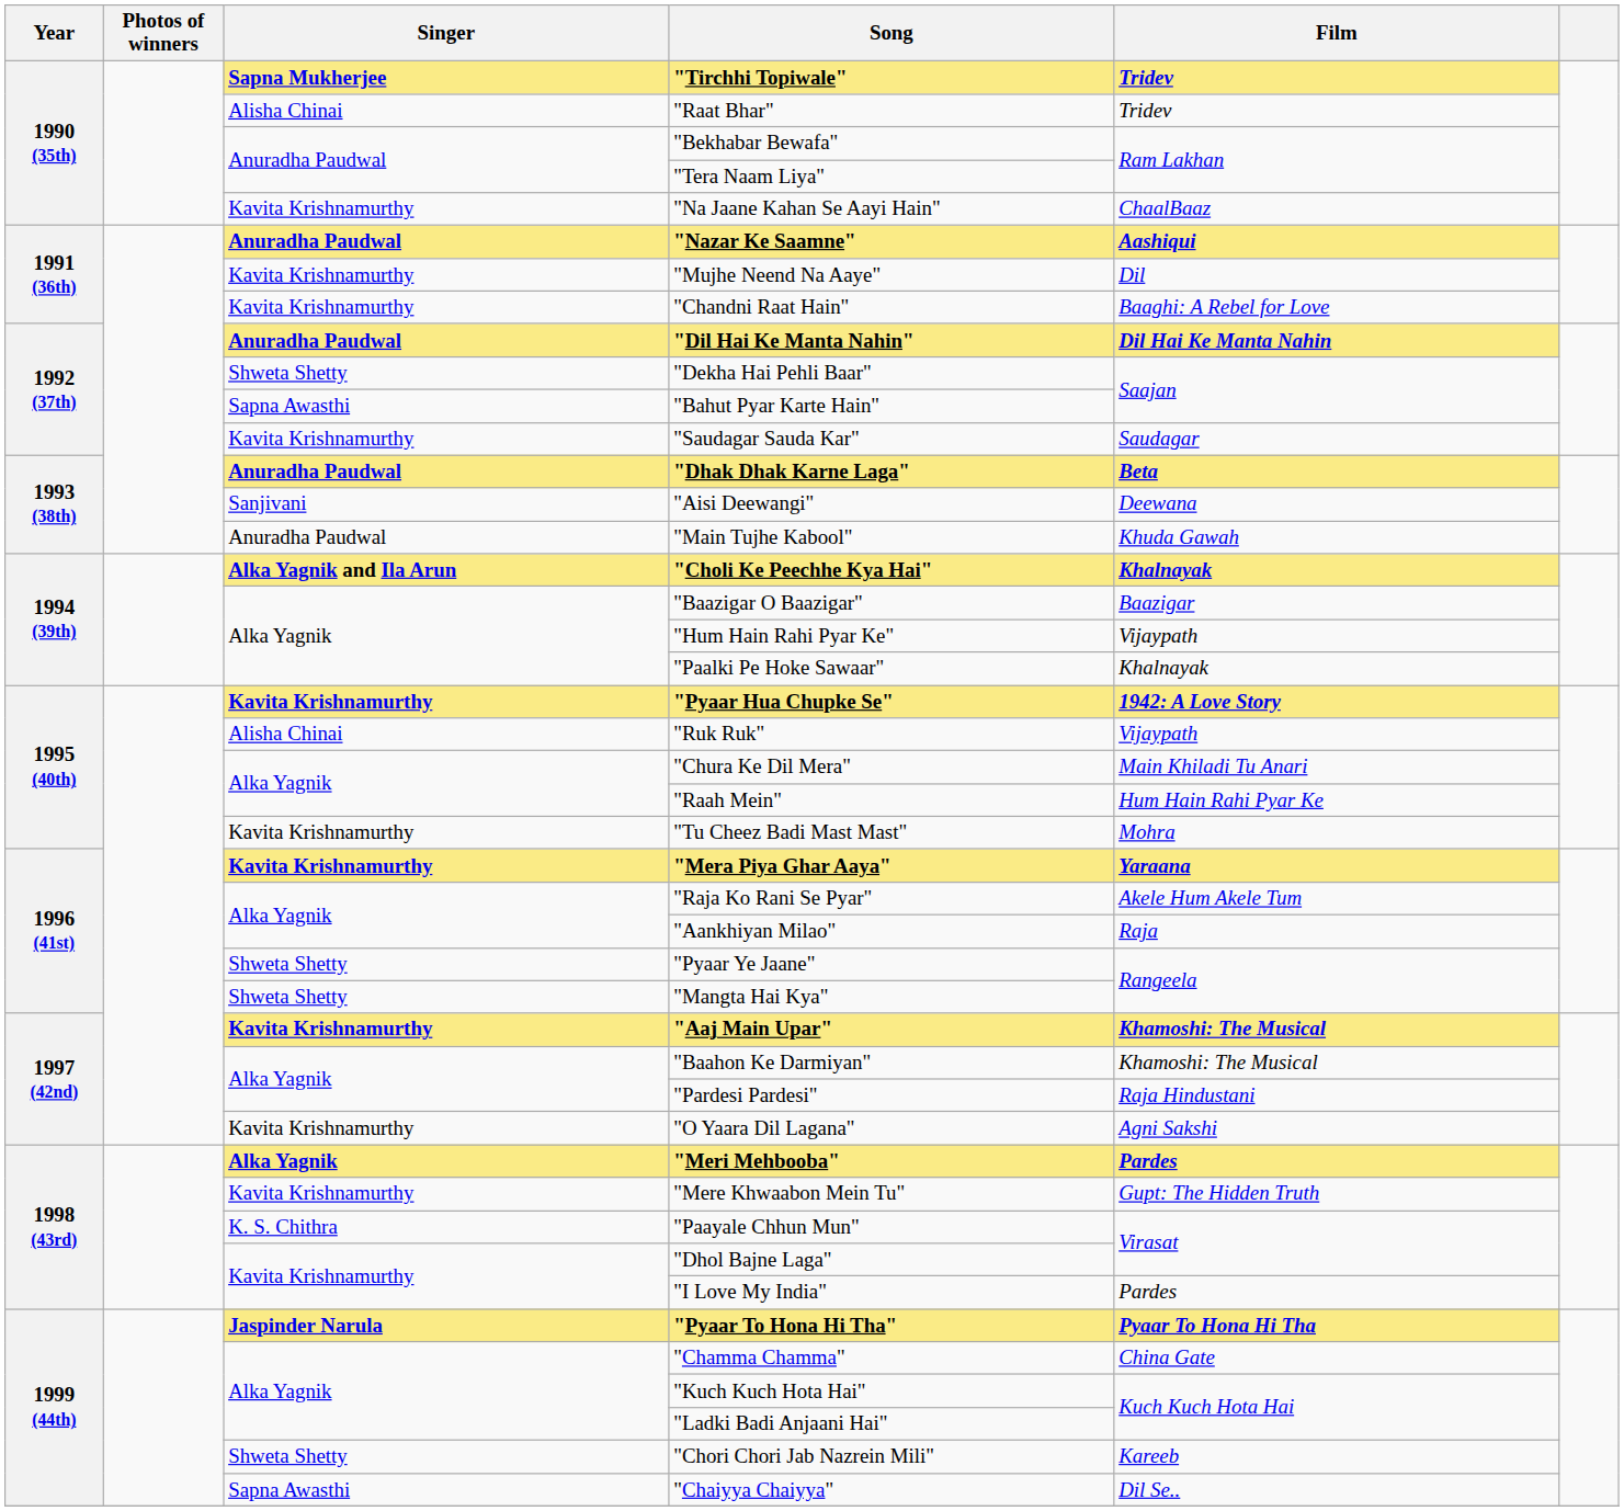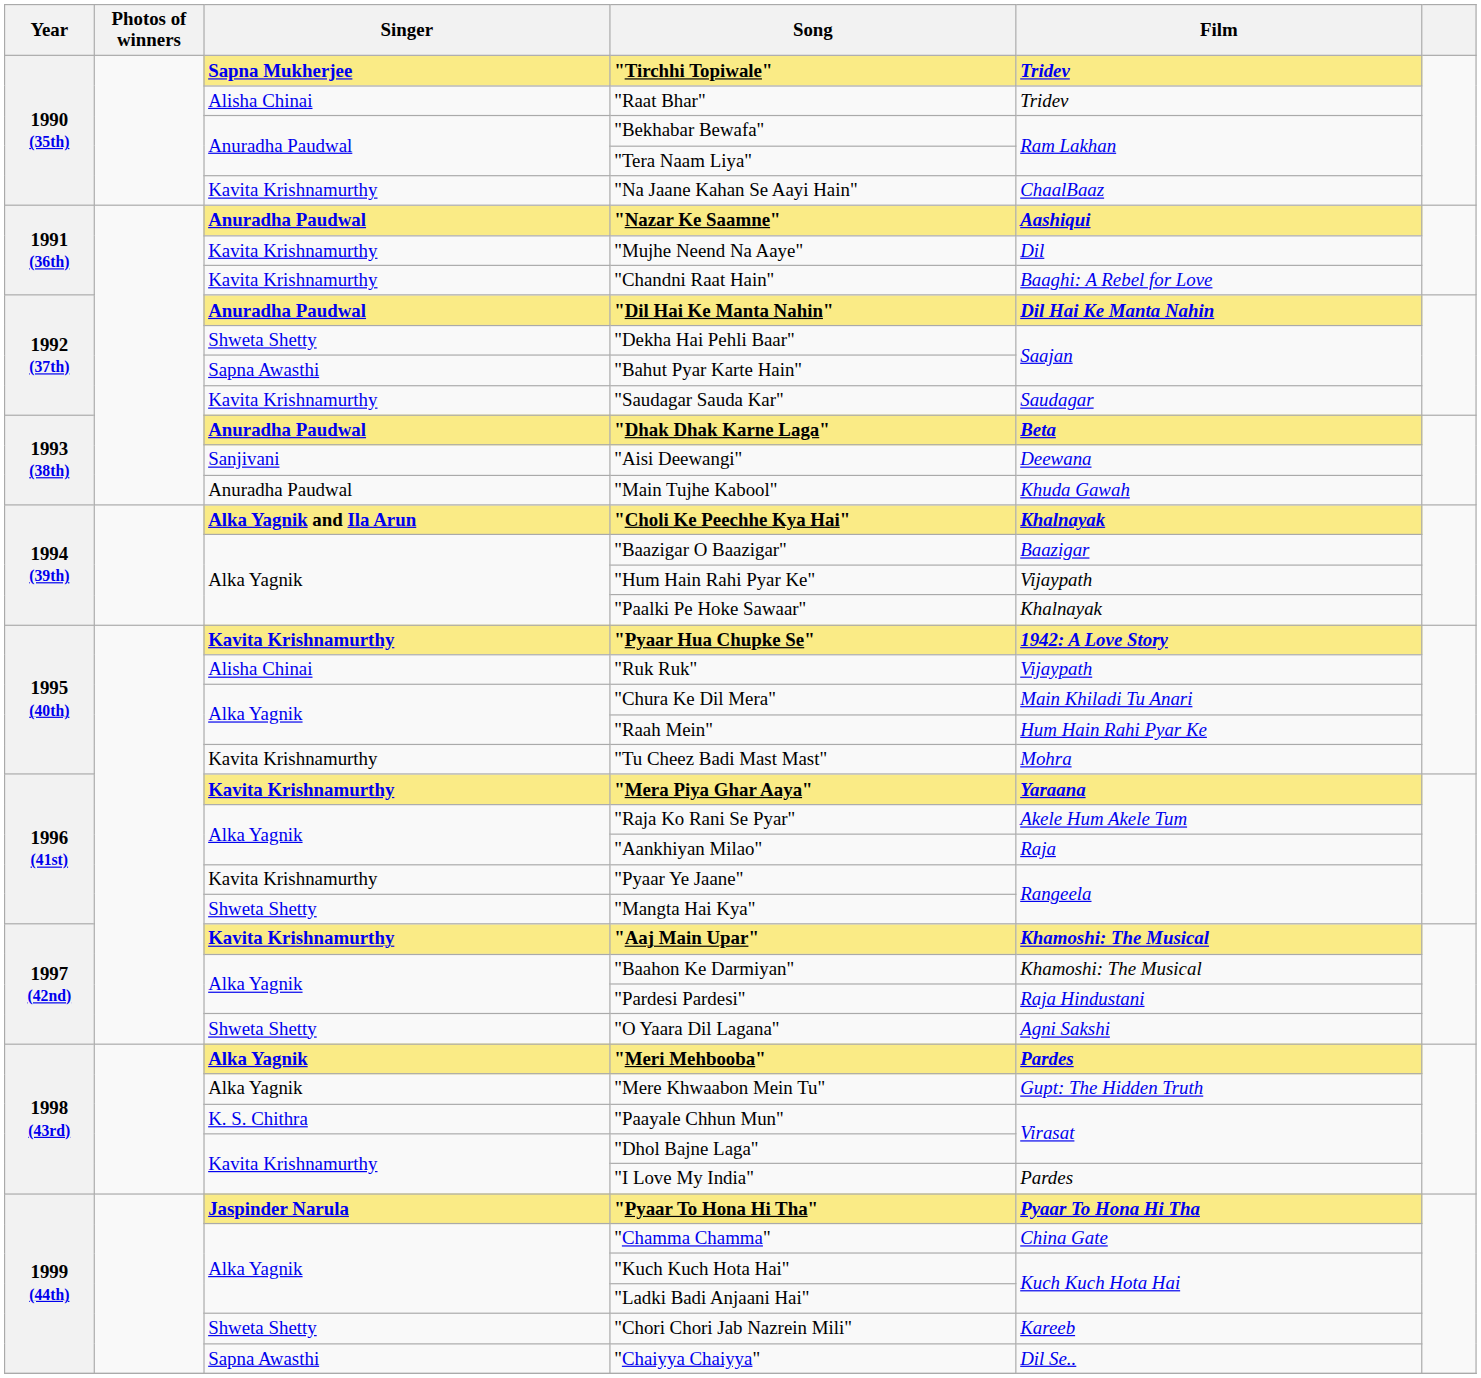"Pyaar Ye Jaane" | Singer: Shweta Shetty -> Kavita Krishnamurthy
"O Yaara Dil Lagana" | Singer: Kavita Krishnamurthy -> Shweta Shetty
"Mere Khwaabon Mein Tu" | Singer: Kavita Krishnamurthy -> Alka Yagnik
